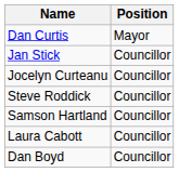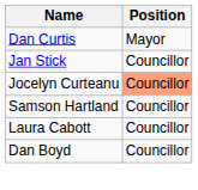Jocelyn Curteanu | Position: no background -> lightsalmon background
- row: Steve Roddick | Councillor
